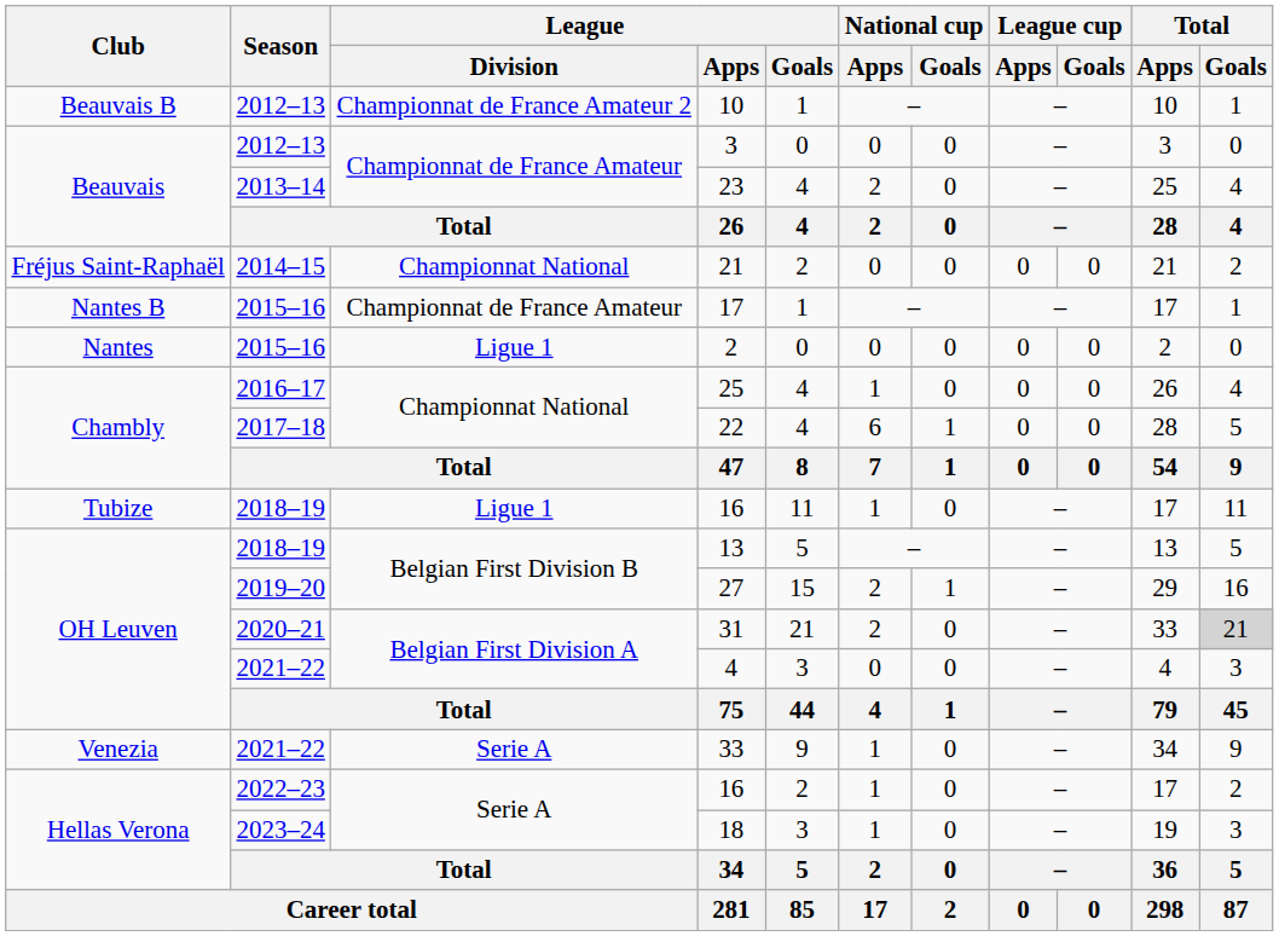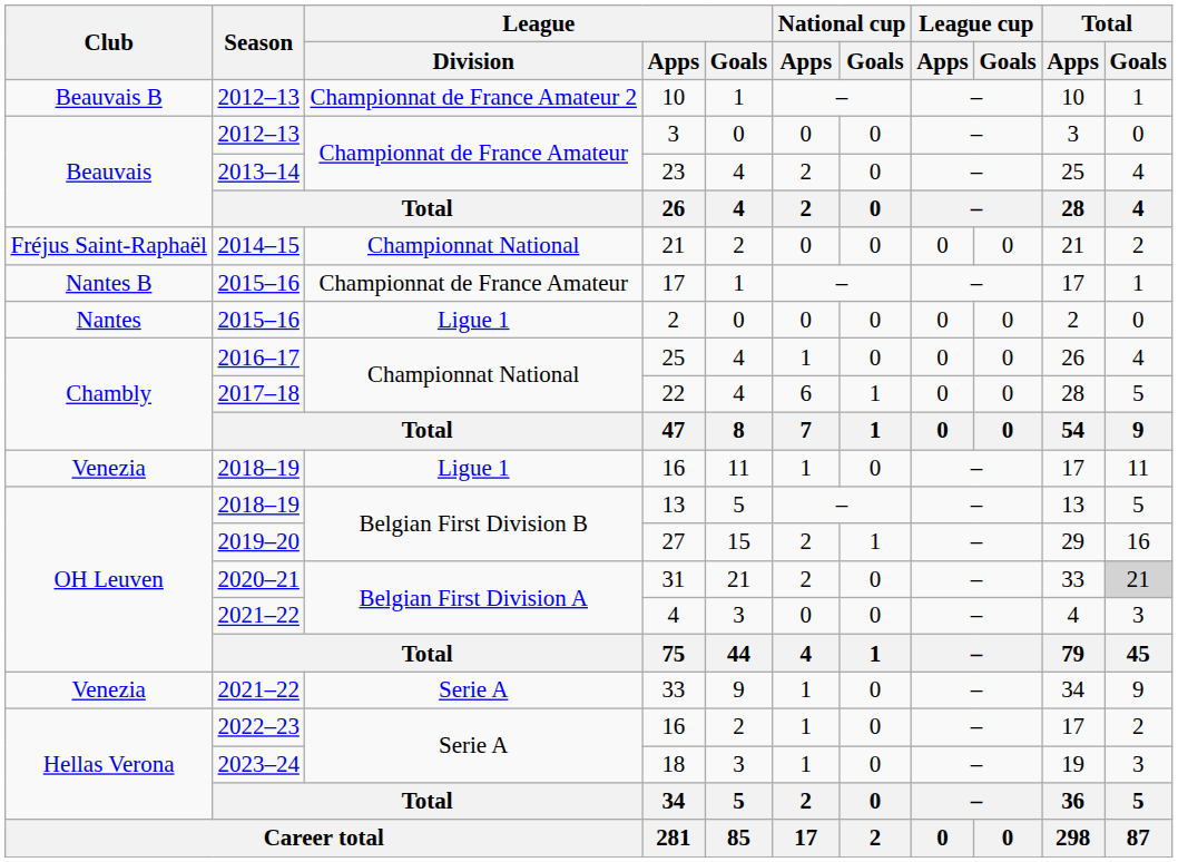2018–19 / 16 | Club: Tubize -> Venezia
